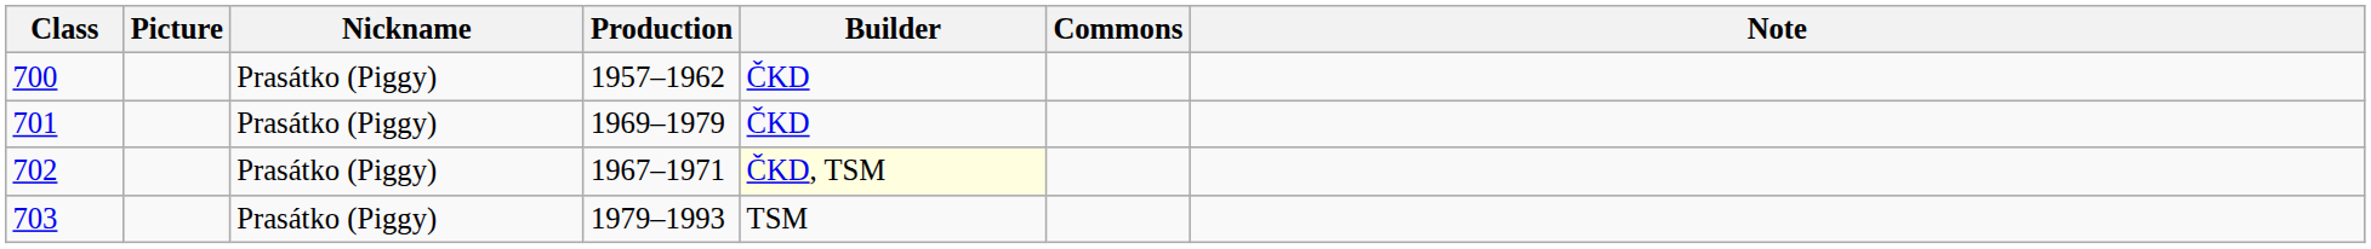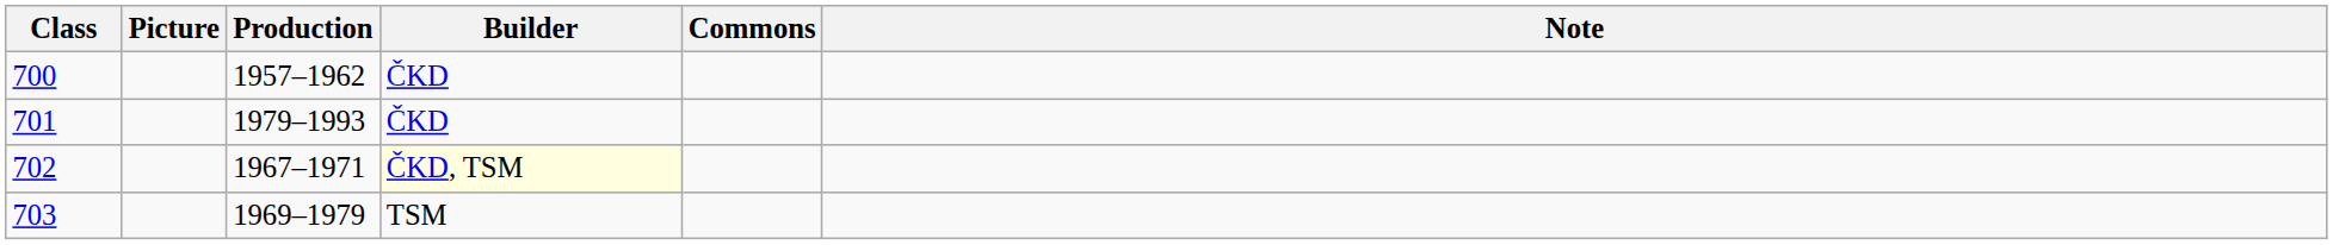- column: Nickname | Prasátko (Piggy) | Prasátko (Piggy) | Prasátko (Piggy) | Prasátko (Piggy)
701 | Production: 1969–1979 -> 1979–1993
703 | Production: 1979–1993 -> 1969–1979
